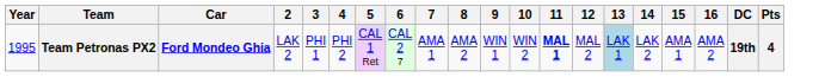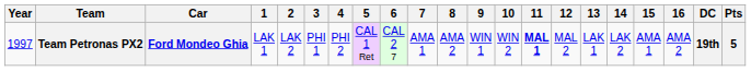+ column: 1 | LAK 1
Team Petronas PX2 | Year: 1995 -> 1997
Team Petronas PX2 | 13: lightblue background -> no background
Team Petronas PX2 | Pts: 4 -> 5
